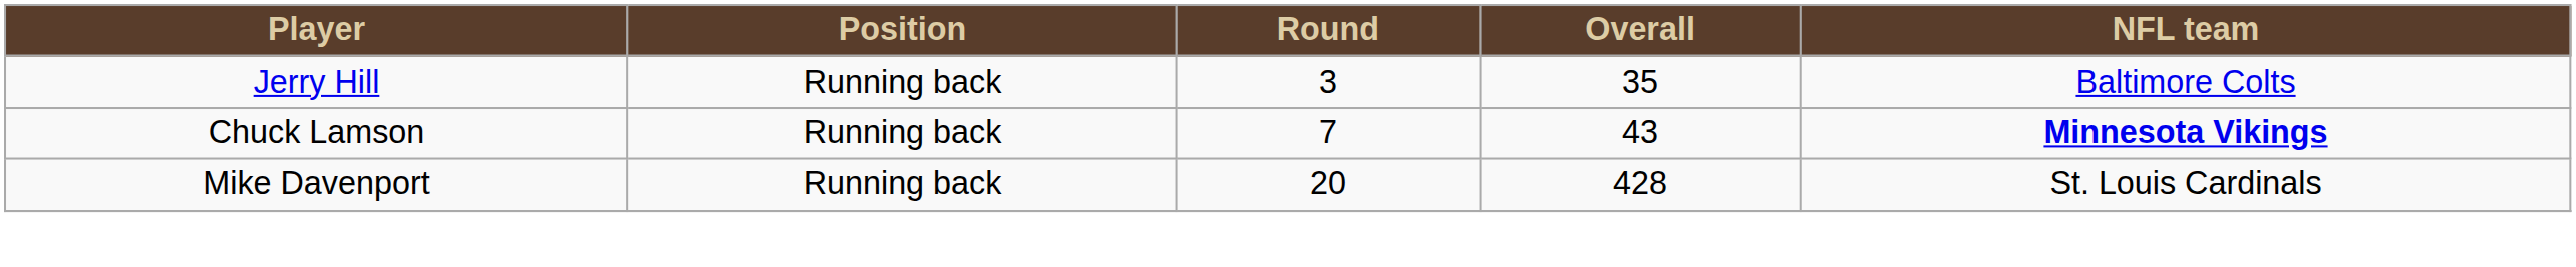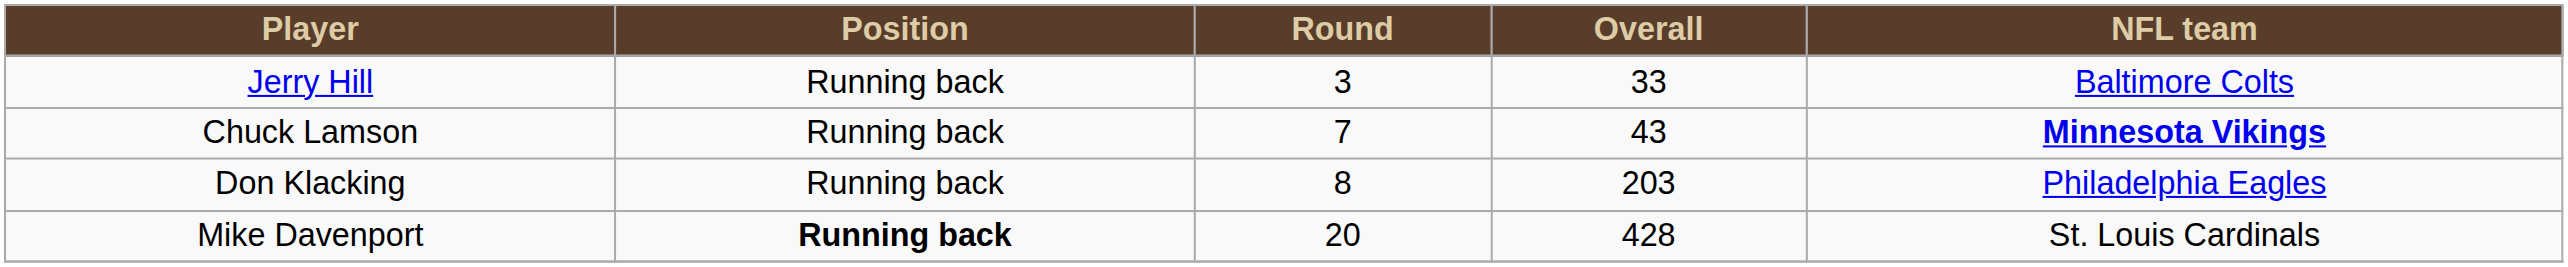Jerry Hill | Overall: 35 -> 33
+ row: Don Klacking | Running back | 8 | 203 | Philadelphia Eagles
Mike Davenport | Position: normal -> bold
